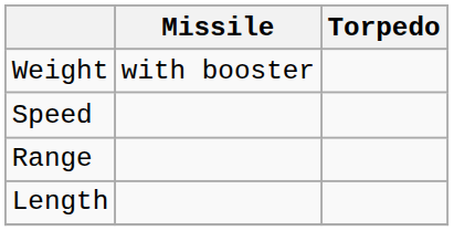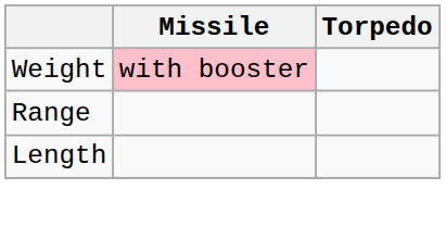Weight | Missile: no background -> pink background
- row: Speed
